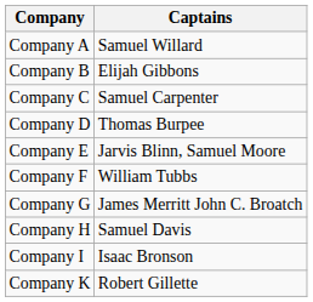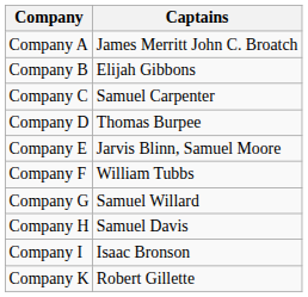Company A | Captains: Samuel Willard -> James Merritt John C. Broatch
Company G | Captains: James Merritt John C. Broatch -> Samuel Willard
